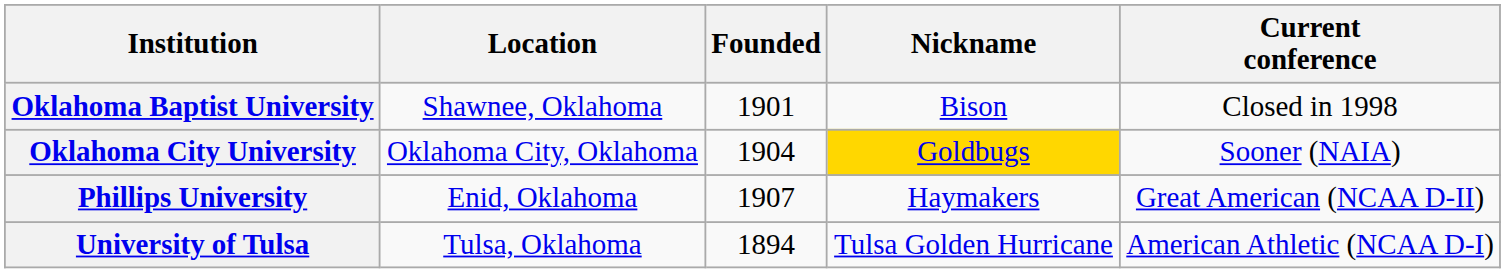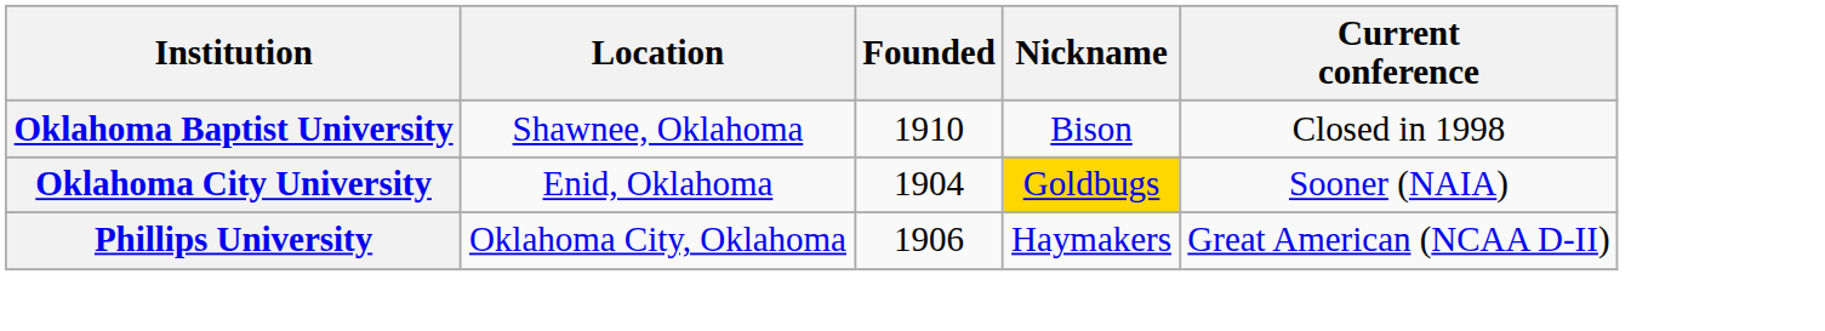Oklahoma Baptist University | Founded: 1901 -> 1910
Oklahoma City University | Location: Oklahoma City, Oklahoma -> Enid, Oklahoma
Phillips University | Location: Enid, Oklahoma -> Oklahoma City, Oklahoma
Phillips University | Founded: 1907 -> 1906
- row: University of Tulsa | Tulsa, Oklahoma | 1894 | Tulsa Golden Hurricane | American Athletic (NCAA D-I)
